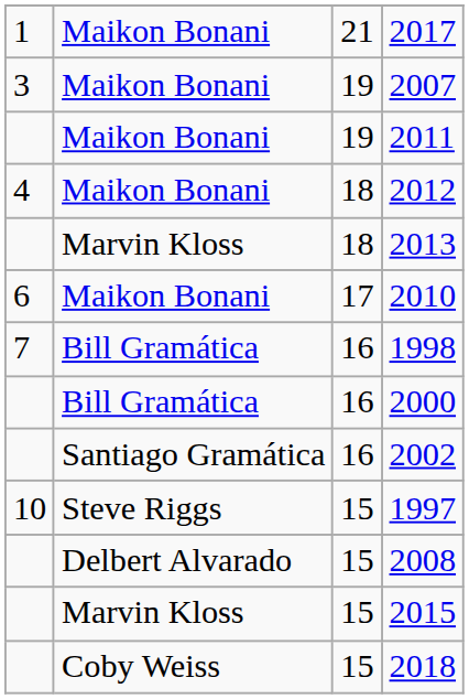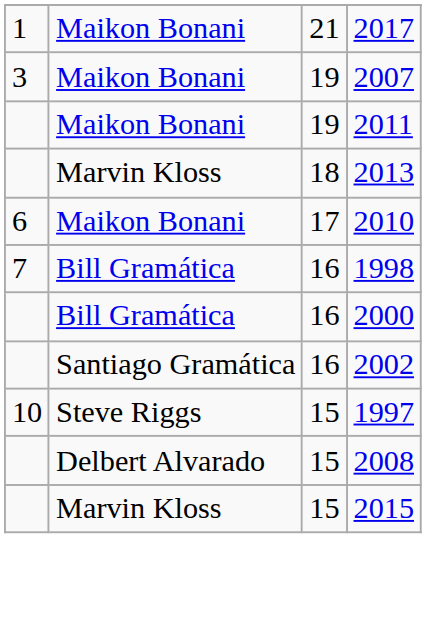- row: 4 | Maikon Bonani | 18 | 2012
- row: Coby Weiss | 15 | 2018
